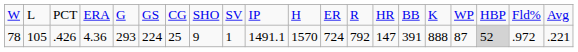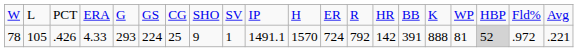78 | column 4: 4.36 -> 4.33
78 | column 14: 147 -> 142
78 | column 17: 87 -> 81
